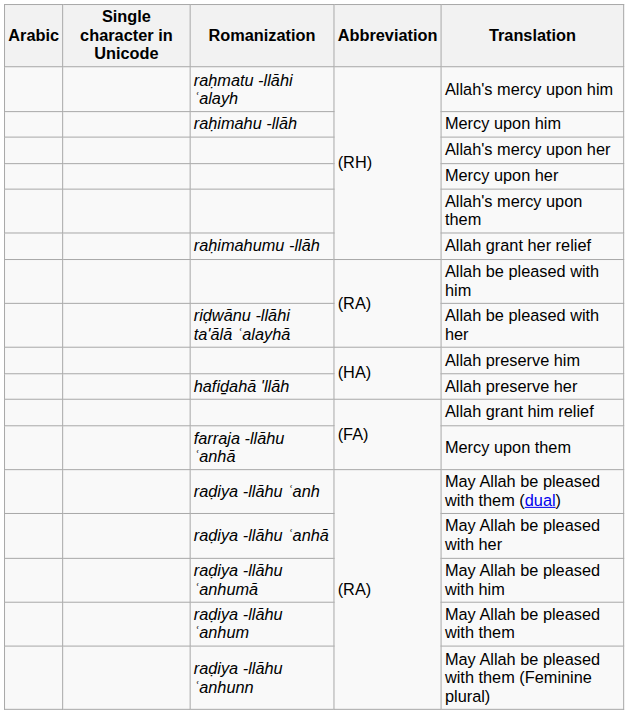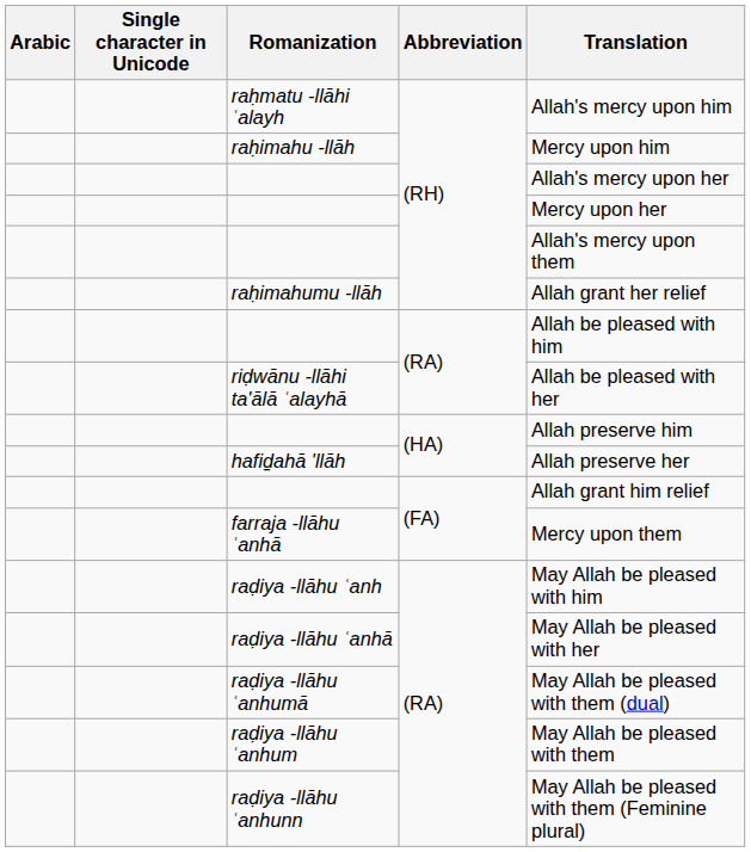raḍiya -llāhu ʿanh | Translation: May Allah be pleased with them (dual) -> May Allah be pleased with him
raḍiya -llāhu ʿanhumā | Translation: May Allah be pleased with him -> May Allah be pleased with them (dual)
